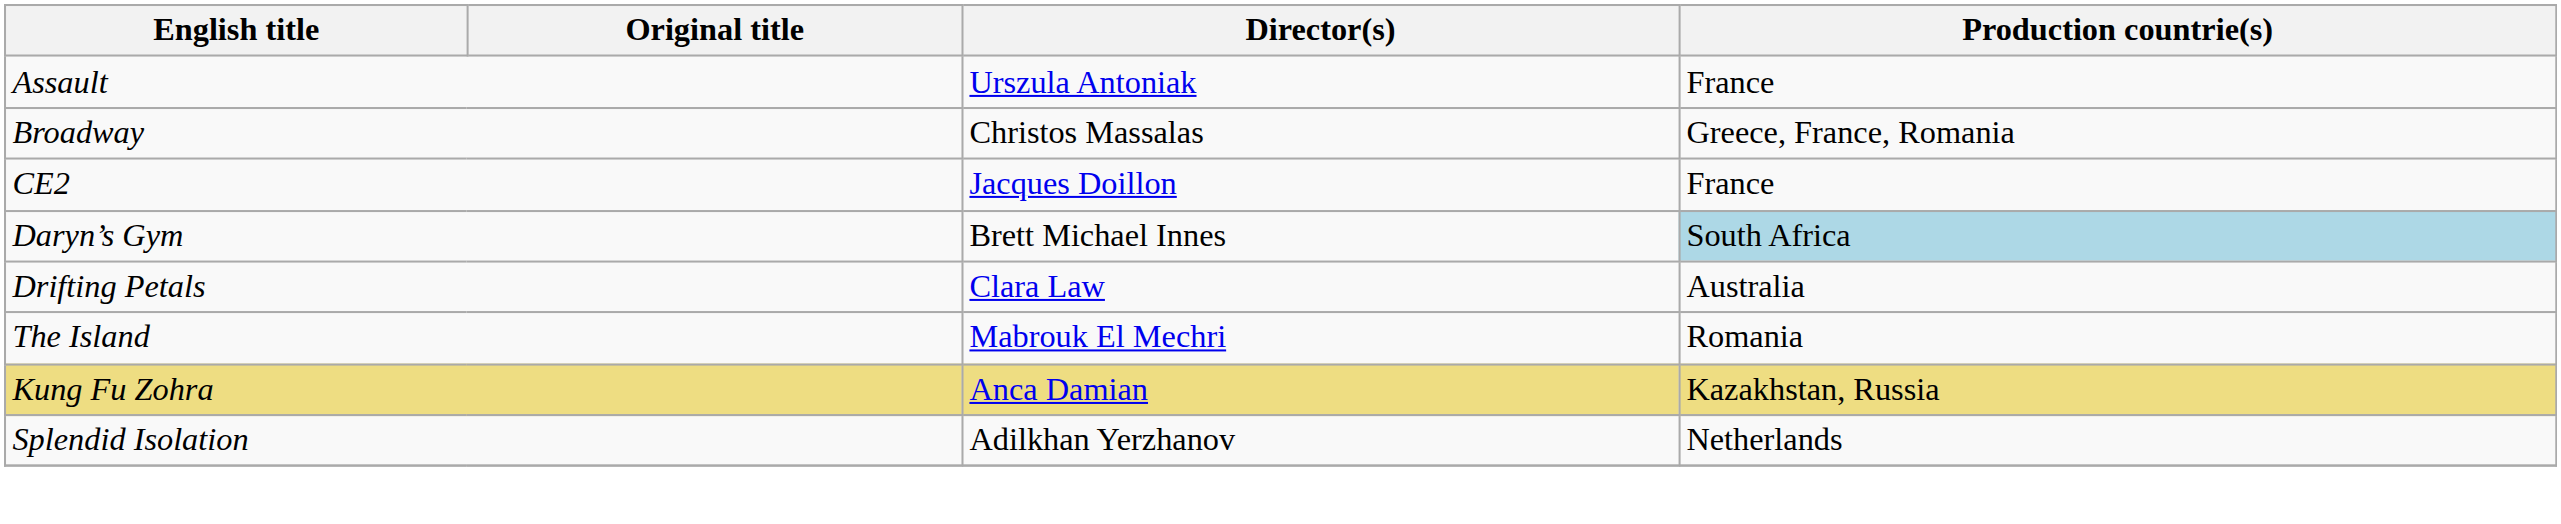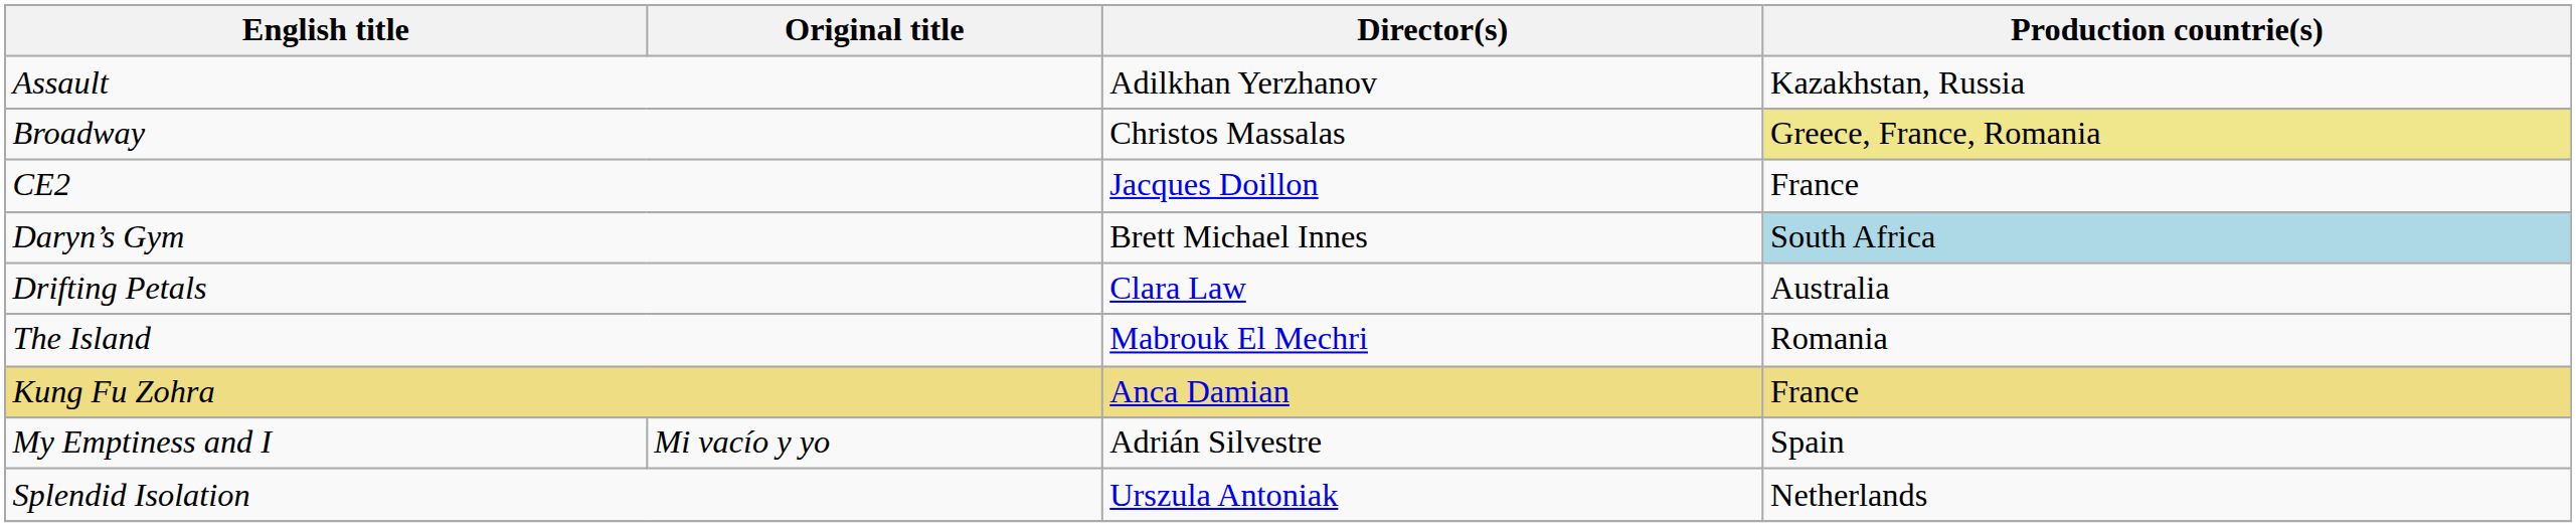Assault | Director(s): Urszula Antoniak -> Adilkhan Yerzhanov
Assault | Production countrie(s): France -> Kazakhstan, Russia
Broadway | Production countrie(s): no background -> khaki background
Kung Fu Zohra | Production countrie(s): Kazakhstan, Russia -> France
+ row: My Emptiness and I | Mi vacío y yo | Adrián Silvestre | Spain
Splendid Isolation | Director(s): Adilkhan Yerzhanov -> Urszula Antoniak
